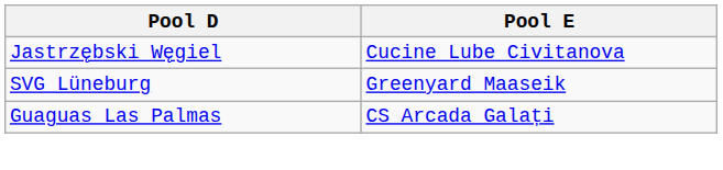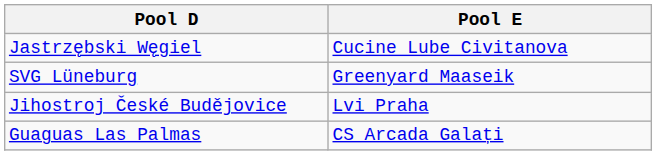+ row: Jihostroj České Budějovice | Lvi Praha
